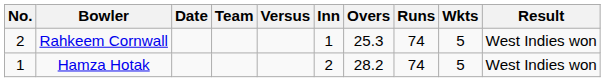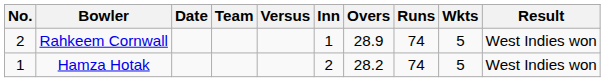Rahkeem Cornwall | Overs: 25.3 -> 28.9
